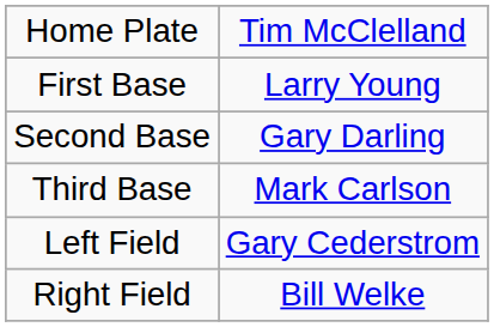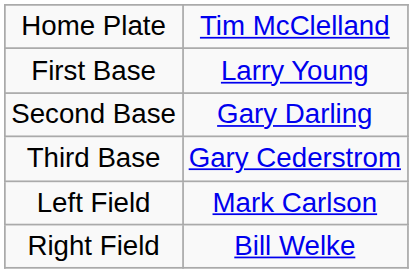Third Base | column 2: Mark Carlson -> Gary Cederstrom
Left Field | column 2: Gary Cederstrom -> Mark Carlson
